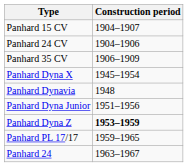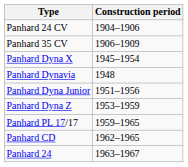- row: Panhard 15 CV | 1904–1907
Panhard Dyna Z | Construction period: bold -> normal
+ row: Panhard CD | 1962–1965
